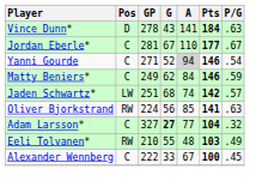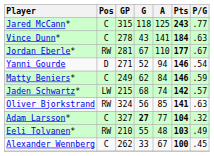+ row: Jared McCann* | C | 315 | 118 | 125 | 243 | .77
Vince Dunn* | Pos: D -> C
Jordan Eberle* | Pos: C -> RW
Yanni Gourde | Pos: C -> D
Yanni Gourde | A: lightgrey background -> no background
Jaden Schwartz* | GP: 251 -> 215
Oliver Bjorkstrand | GP: 224 -> 324
Alexander Wennberg | GP: 222 -> 262
